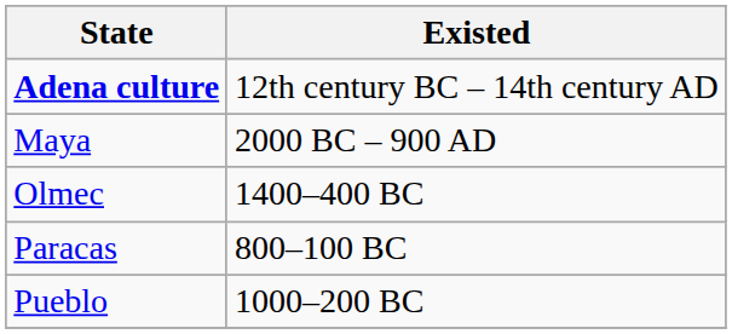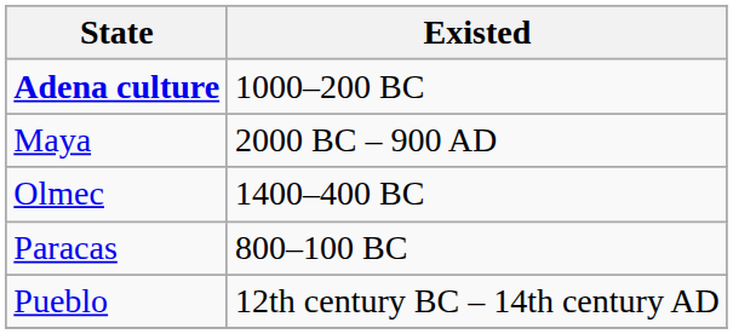Adena culture | Existed: 12th century BC – 14th century AD -> 1000–200 BC
Pueblo | Existed: 1000–200 BC -> 12th century BC – 14th century AD
